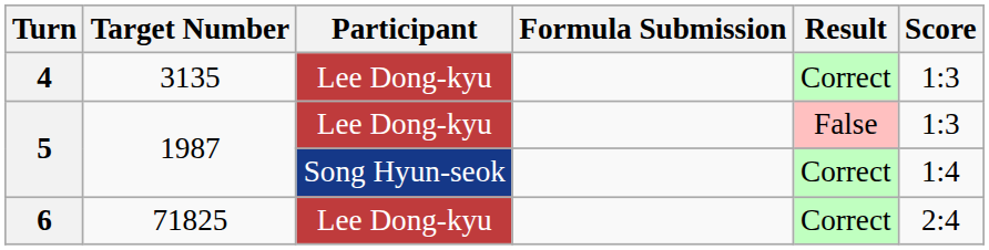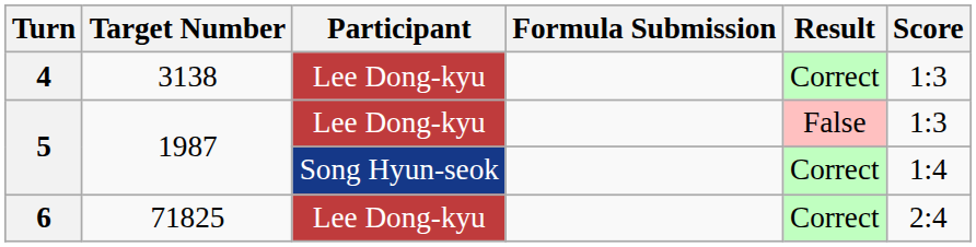4 | Target Number: 3135 -> 3138
